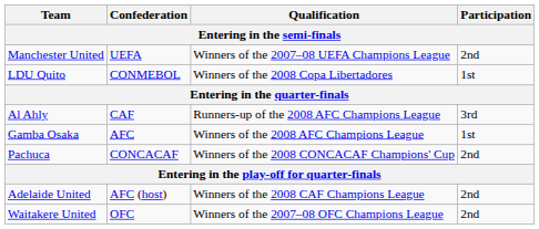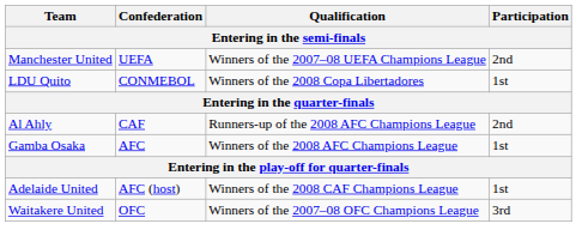Al Ahly | Participation: 3rd -> 2nd
- row: Pachuca | CONCACAF | Winners of the 2008 CONCACAF Champions' Cup | 2nd
Adelaide United | Participation: 2nd -> 1st
Waitakere United | Participation: 2nd -> 3rd
